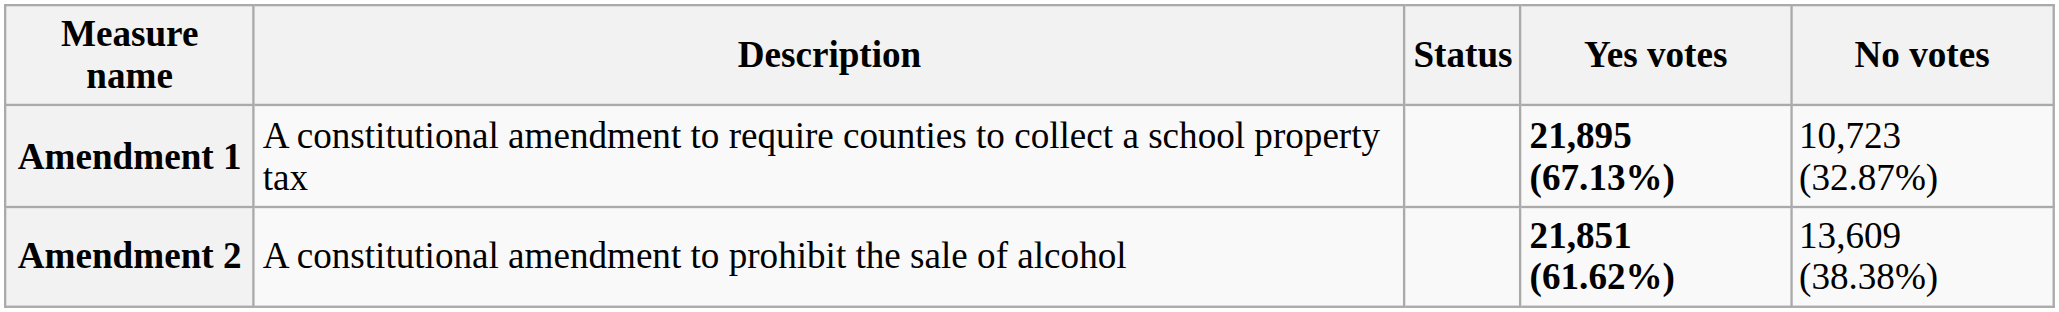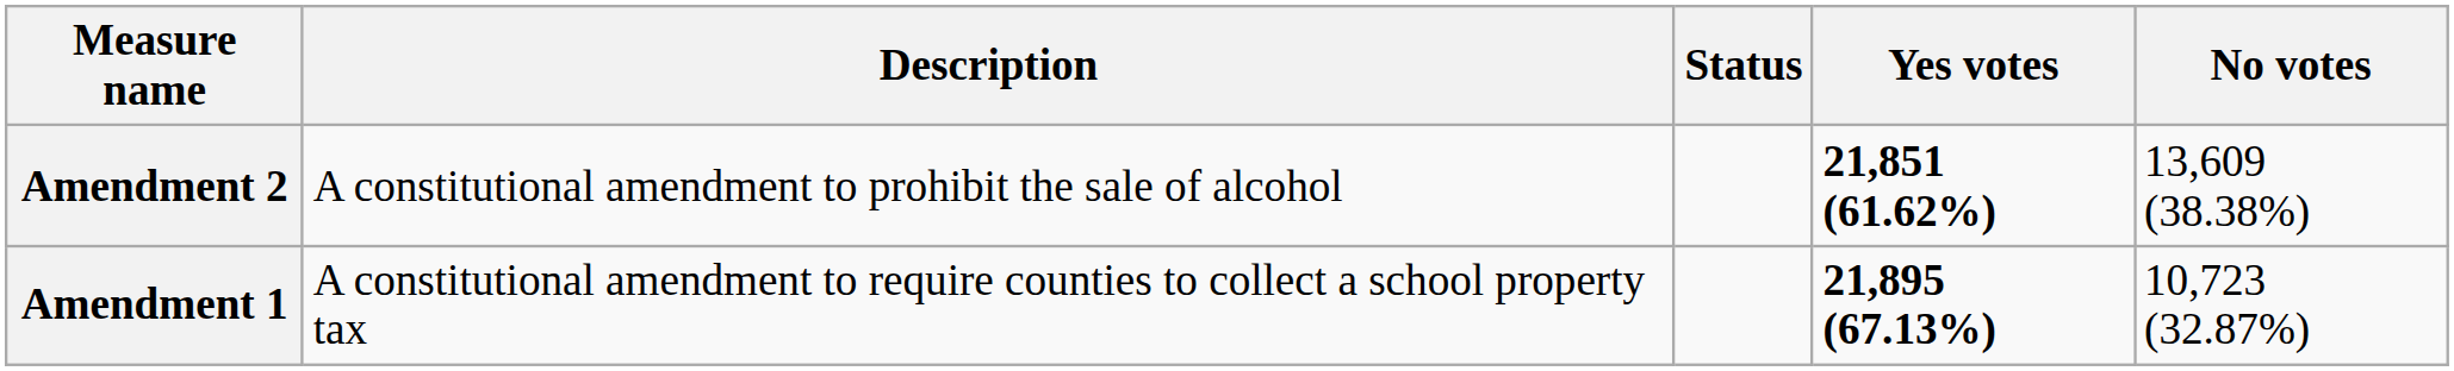rows swapped: Amendment 1 <-> Amendment 2
